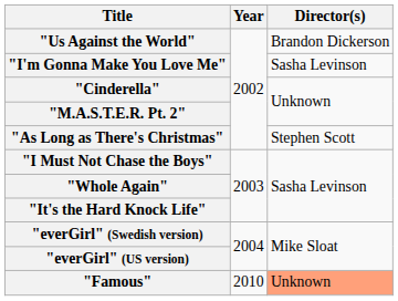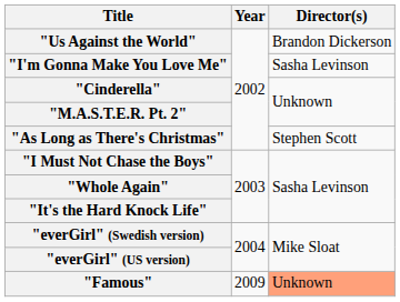"Famous" | Year: 2010 -> 2009
